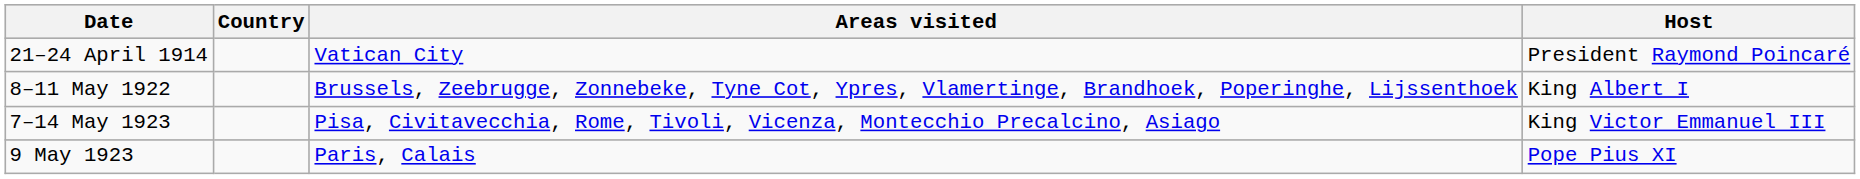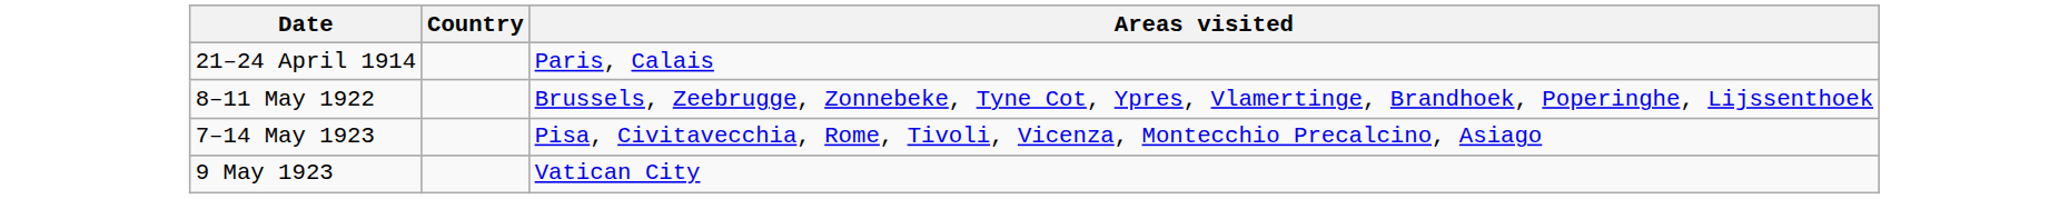- column: Host | President Raymond Poincaré | King Albert I | King Victor Emmanuel III | Pope Pius XI
21–24 April 1914 | Areas visited: Vatican City -> Paris, Calais
9 May 1923 | Areas visited: Paris, Calais -> Vatican City
